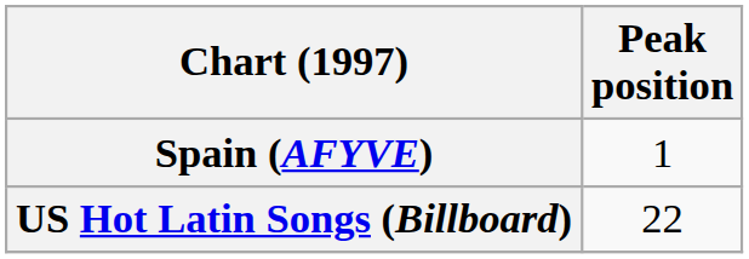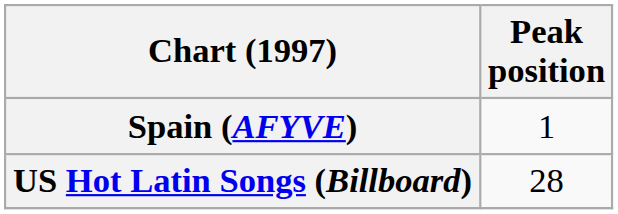US Hot Latin Songs (Billboard) | Peak position: 22 -> 28
